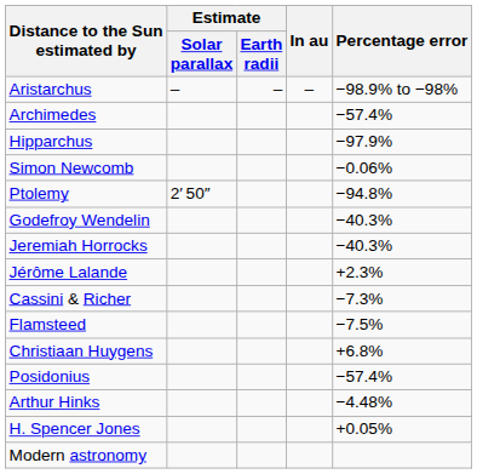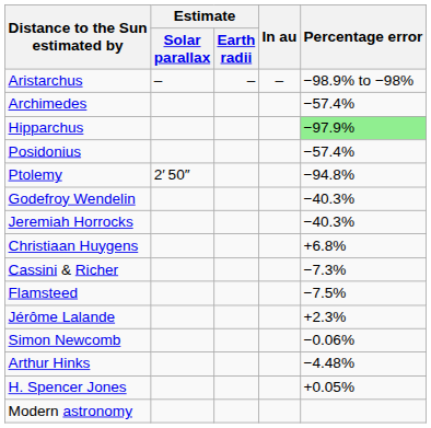Hipparchus | Percentage error: no background -> lightgreen background
rows swapped: Posidonius <-> Simon Newcomb
rows swapped: Christiaan Huygens <-> Jérôme Lalande
